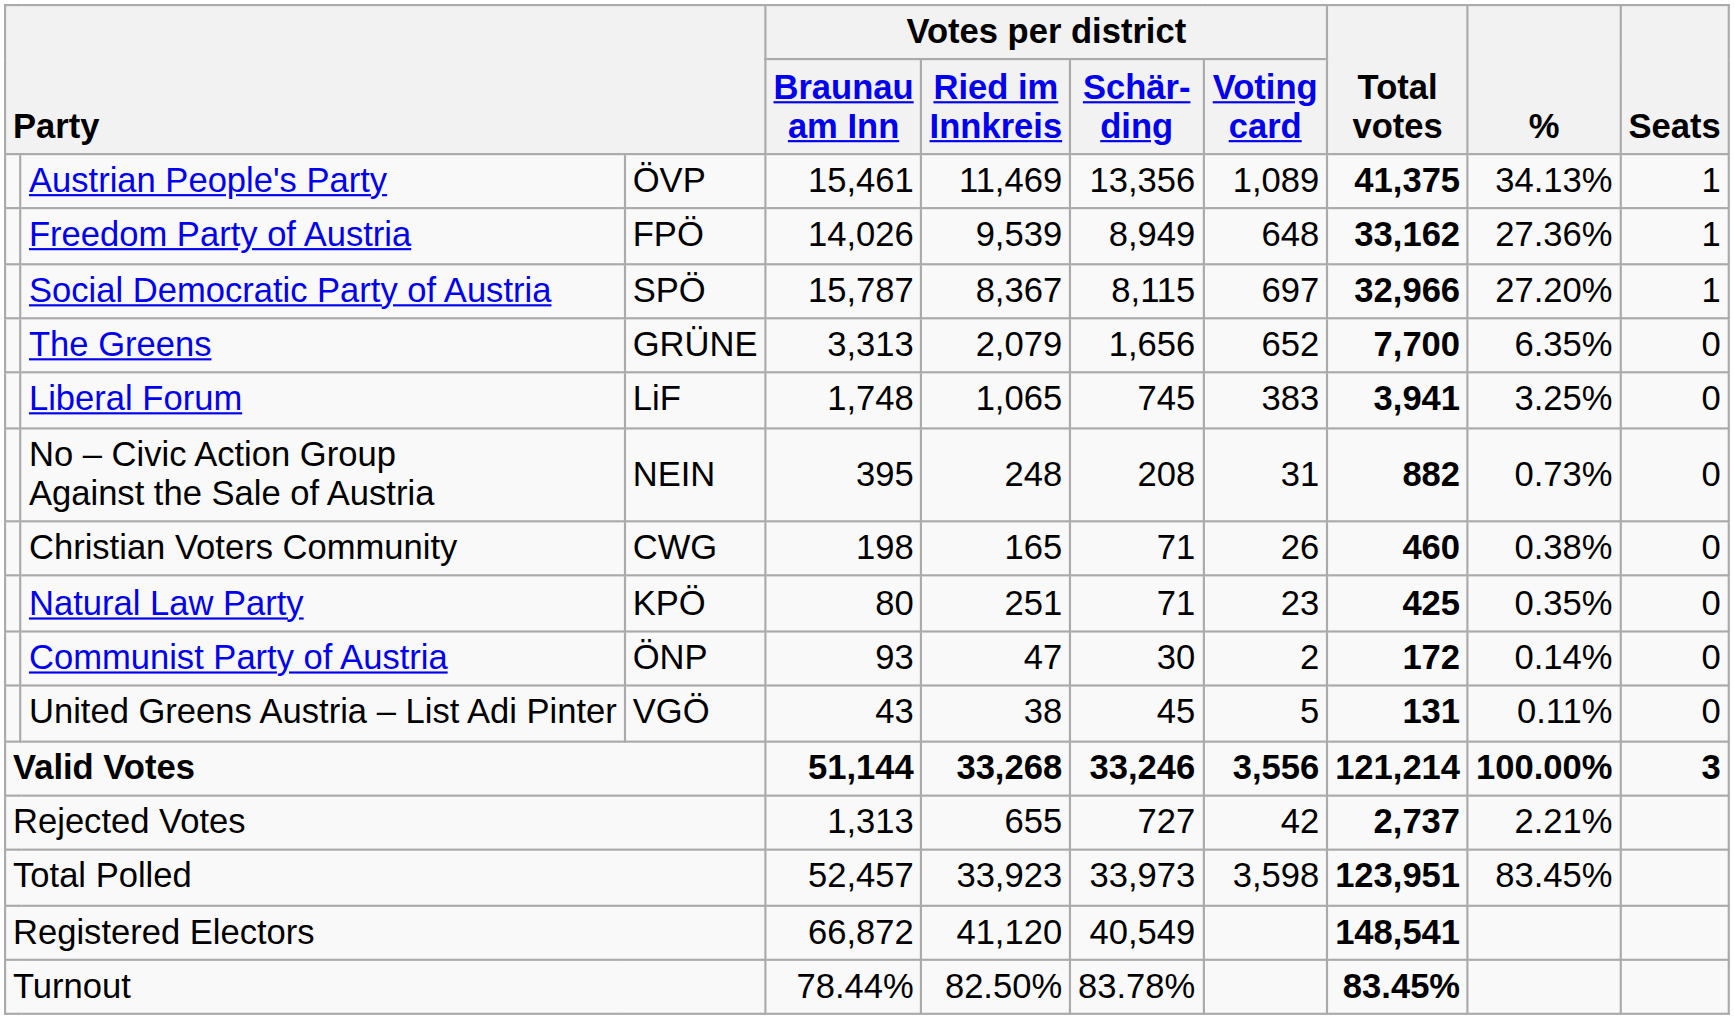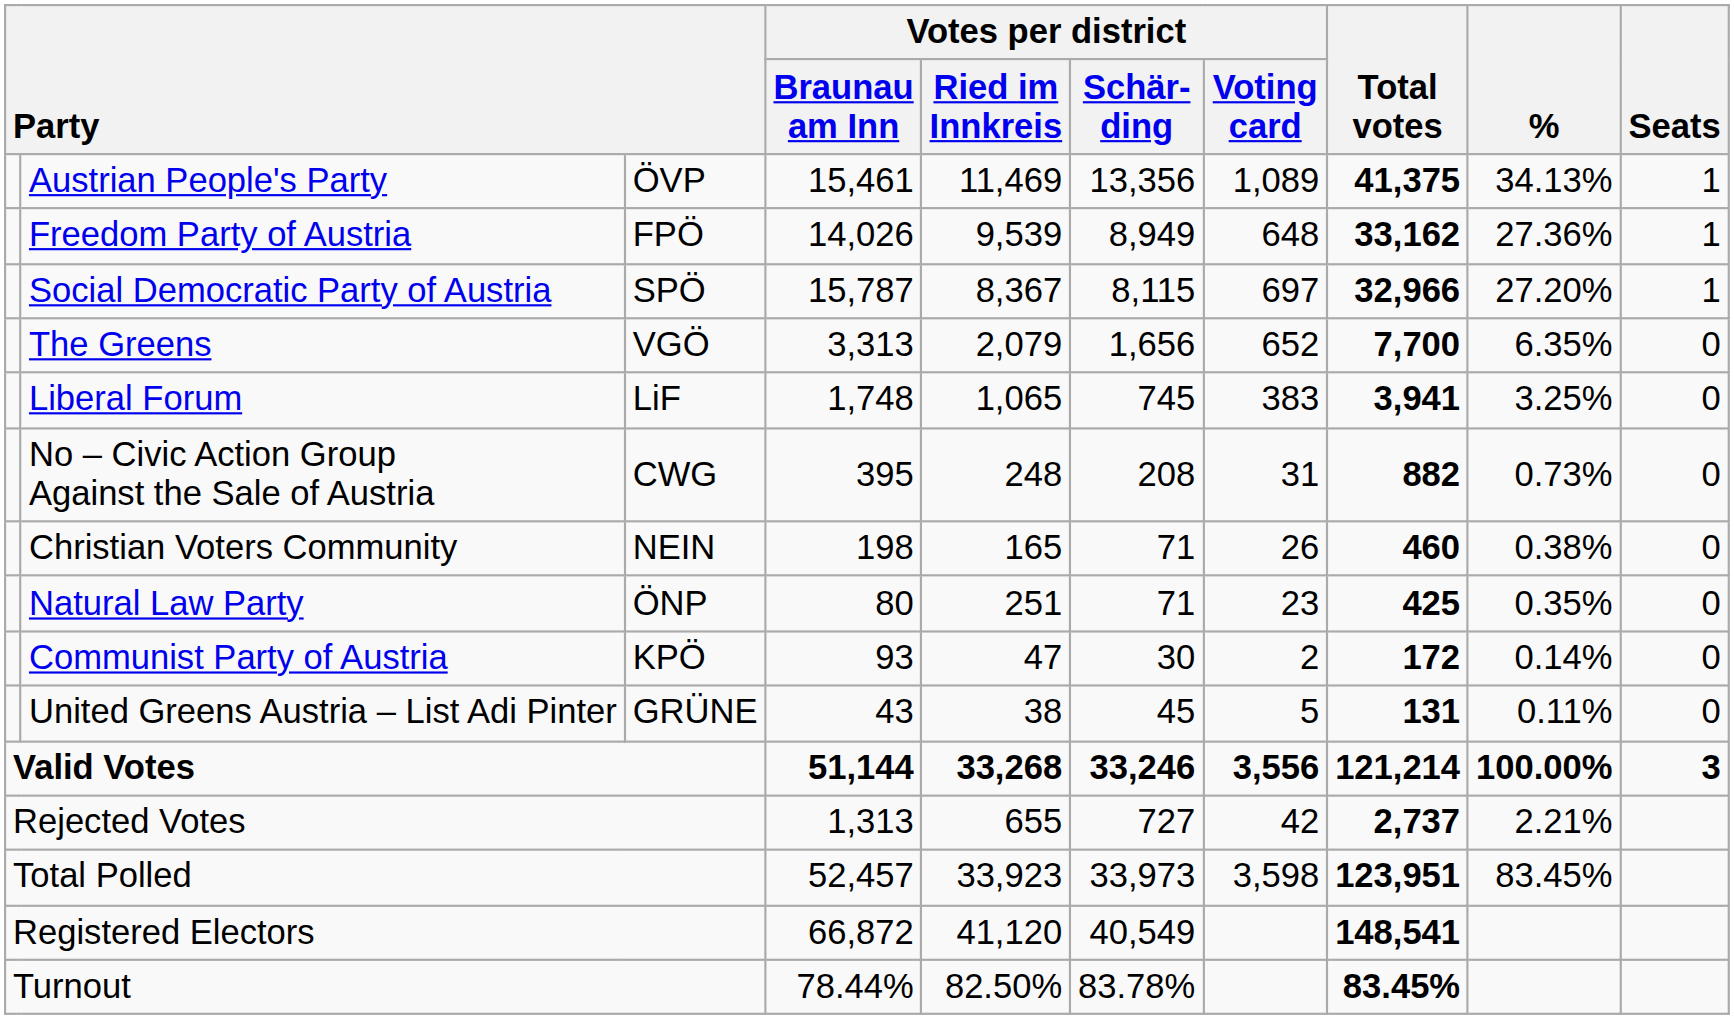The Greens | column 3: GRÜNE -> VGÖ
No – Civic Action Group Against the Sale of Austria | column 3: NEIN -> CWG
Christian Voters Community | column 3: CWG -> NEIN
Natural Law Party | column 3: KPÖ -> ÖNP
Communist Party of Austria | column 3: ÖNP -> KPÖ
United Greens Austria – List Adi Pinter | column 3: VGÖ -> GRÜNE
